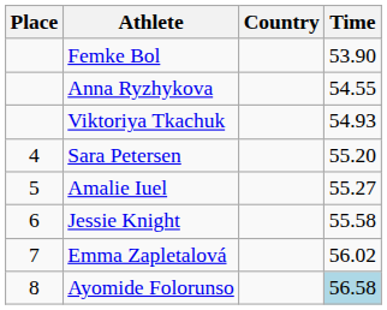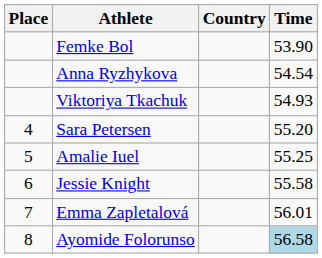Anna Ryzhykova | Time: 54.55 -> 54.54
Amalie Iuel | Time: 55.27 -> 55.25
Emma Zapletalová | Time: 56.02 -> 56.01
